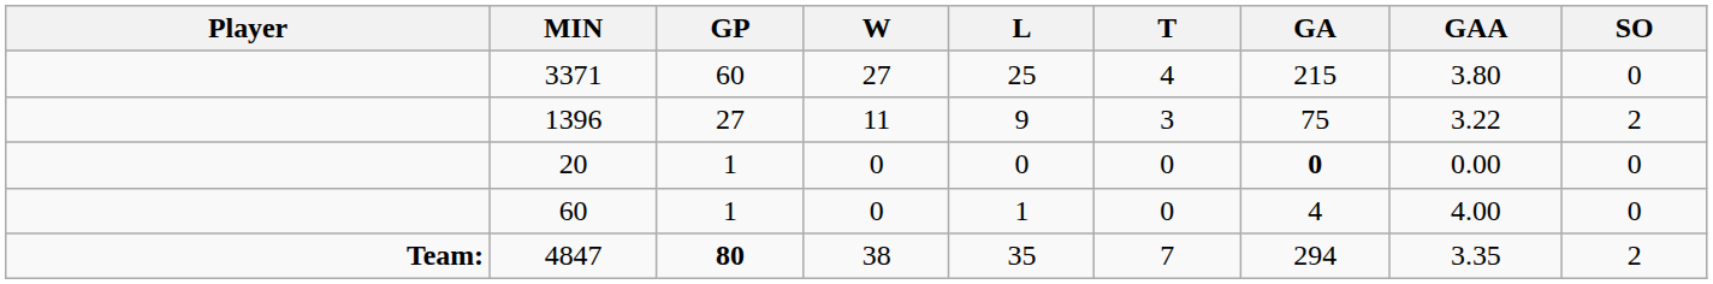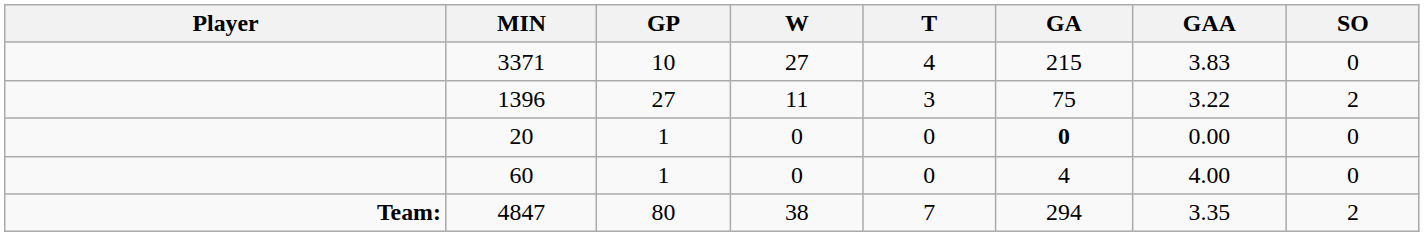- column: L | 25 | 9 | 0 | 1 | 35
3371 | GP: 60 -> 10
3371 | GAA: 3.80 -> 3.83
4847 | GP: bold -> normal
